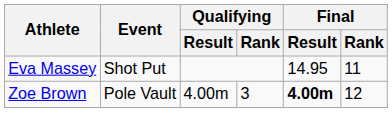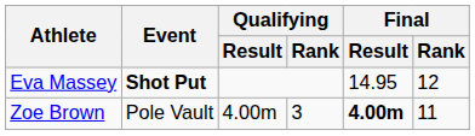Eva Massey | Event: normal -> bold
Eva Massey | Final / Rank: 11 -> 12
Zoe Brown | Final / Rank: 12 -> 11
